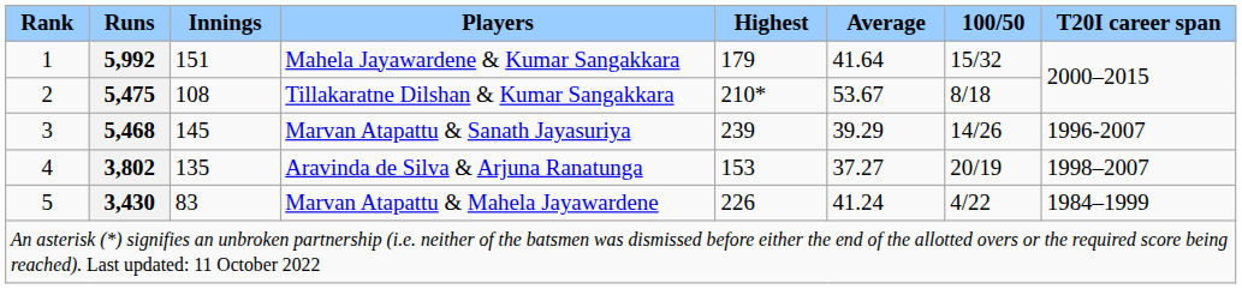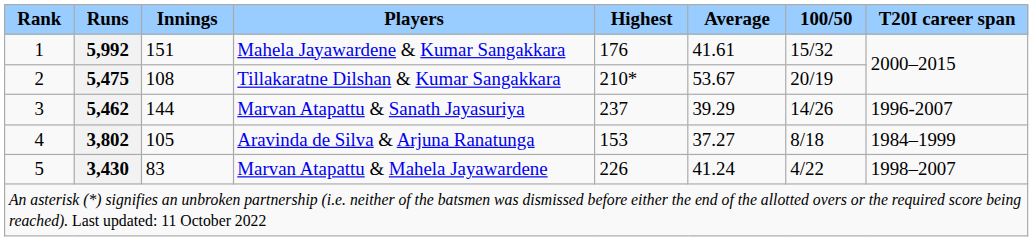Mahela Jayawardene & Kumar Sangakkara | Highest: 179 -> 176
Mahela Jayawardene & Kumar Sangakkara | Average: 41.64 -> 41.61
Tillakaratne Dilshan & Kumar Sangakkara | 100/50: 8/18 -> 20/19
Marvan Atapattu & Sanath Jayasuriya | Runs: 5,468 -> 5,462
Marvan Atapattu & Sanath Jayasuriya | Innings: 145 -> 144
Marvan Atapattu & Sanath Jayasuriya | Highest: 239 -> 237
Aravinda de Silva & Arjuna Ranatunga | Innings: 135 -> 105
Aravinda de Silva & Arjuna Ranatunga | 100/50: 20/19 -> 8/18
Aravinda de Silva & Arjuna Ranatunga | T20I career span: 1998–2007 -> 1984–1999
Marvan Atapattu & Mahela Jayawardene | T20I career span: 1984–1999 -> 1998–2007
